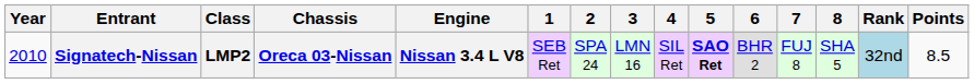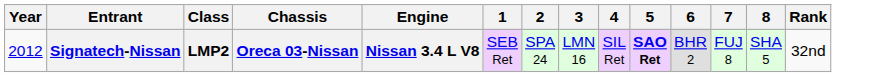- column: Points | 8.5
Signatech-Nissan | Year: 2010 -> 2012
Signatech-Nissan | Rank: lightblue background -> no background
